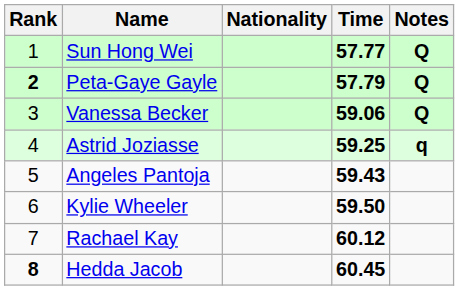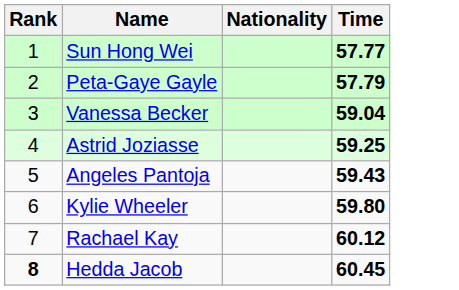- column: Notes | Q | Q | Q | q
Peta-Gaye Gayle | Rank: bold -> normal
Vanessa Becker | Time: 59.06 -> 59.04
Kylie Wheeler | Time: 59.50 -> 59.80
